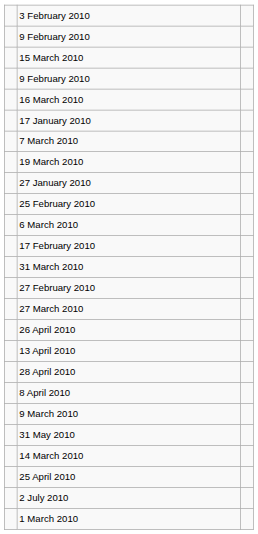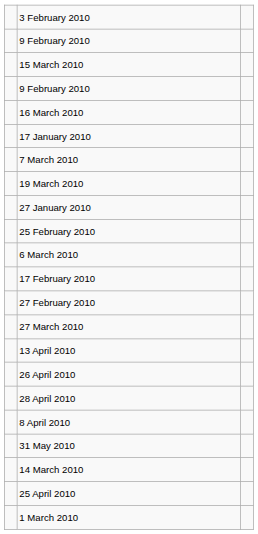- row: 31 March 2010
rows swapped: 13 April 2010 <-> 26 April 2010
- row: 9 March 2010
- row: 2 July 2010
